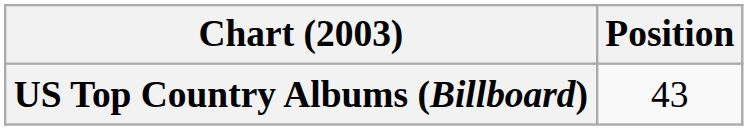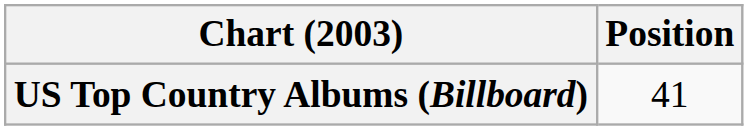US Top Country Albums (Billboard) | Position: 43 -> 41
